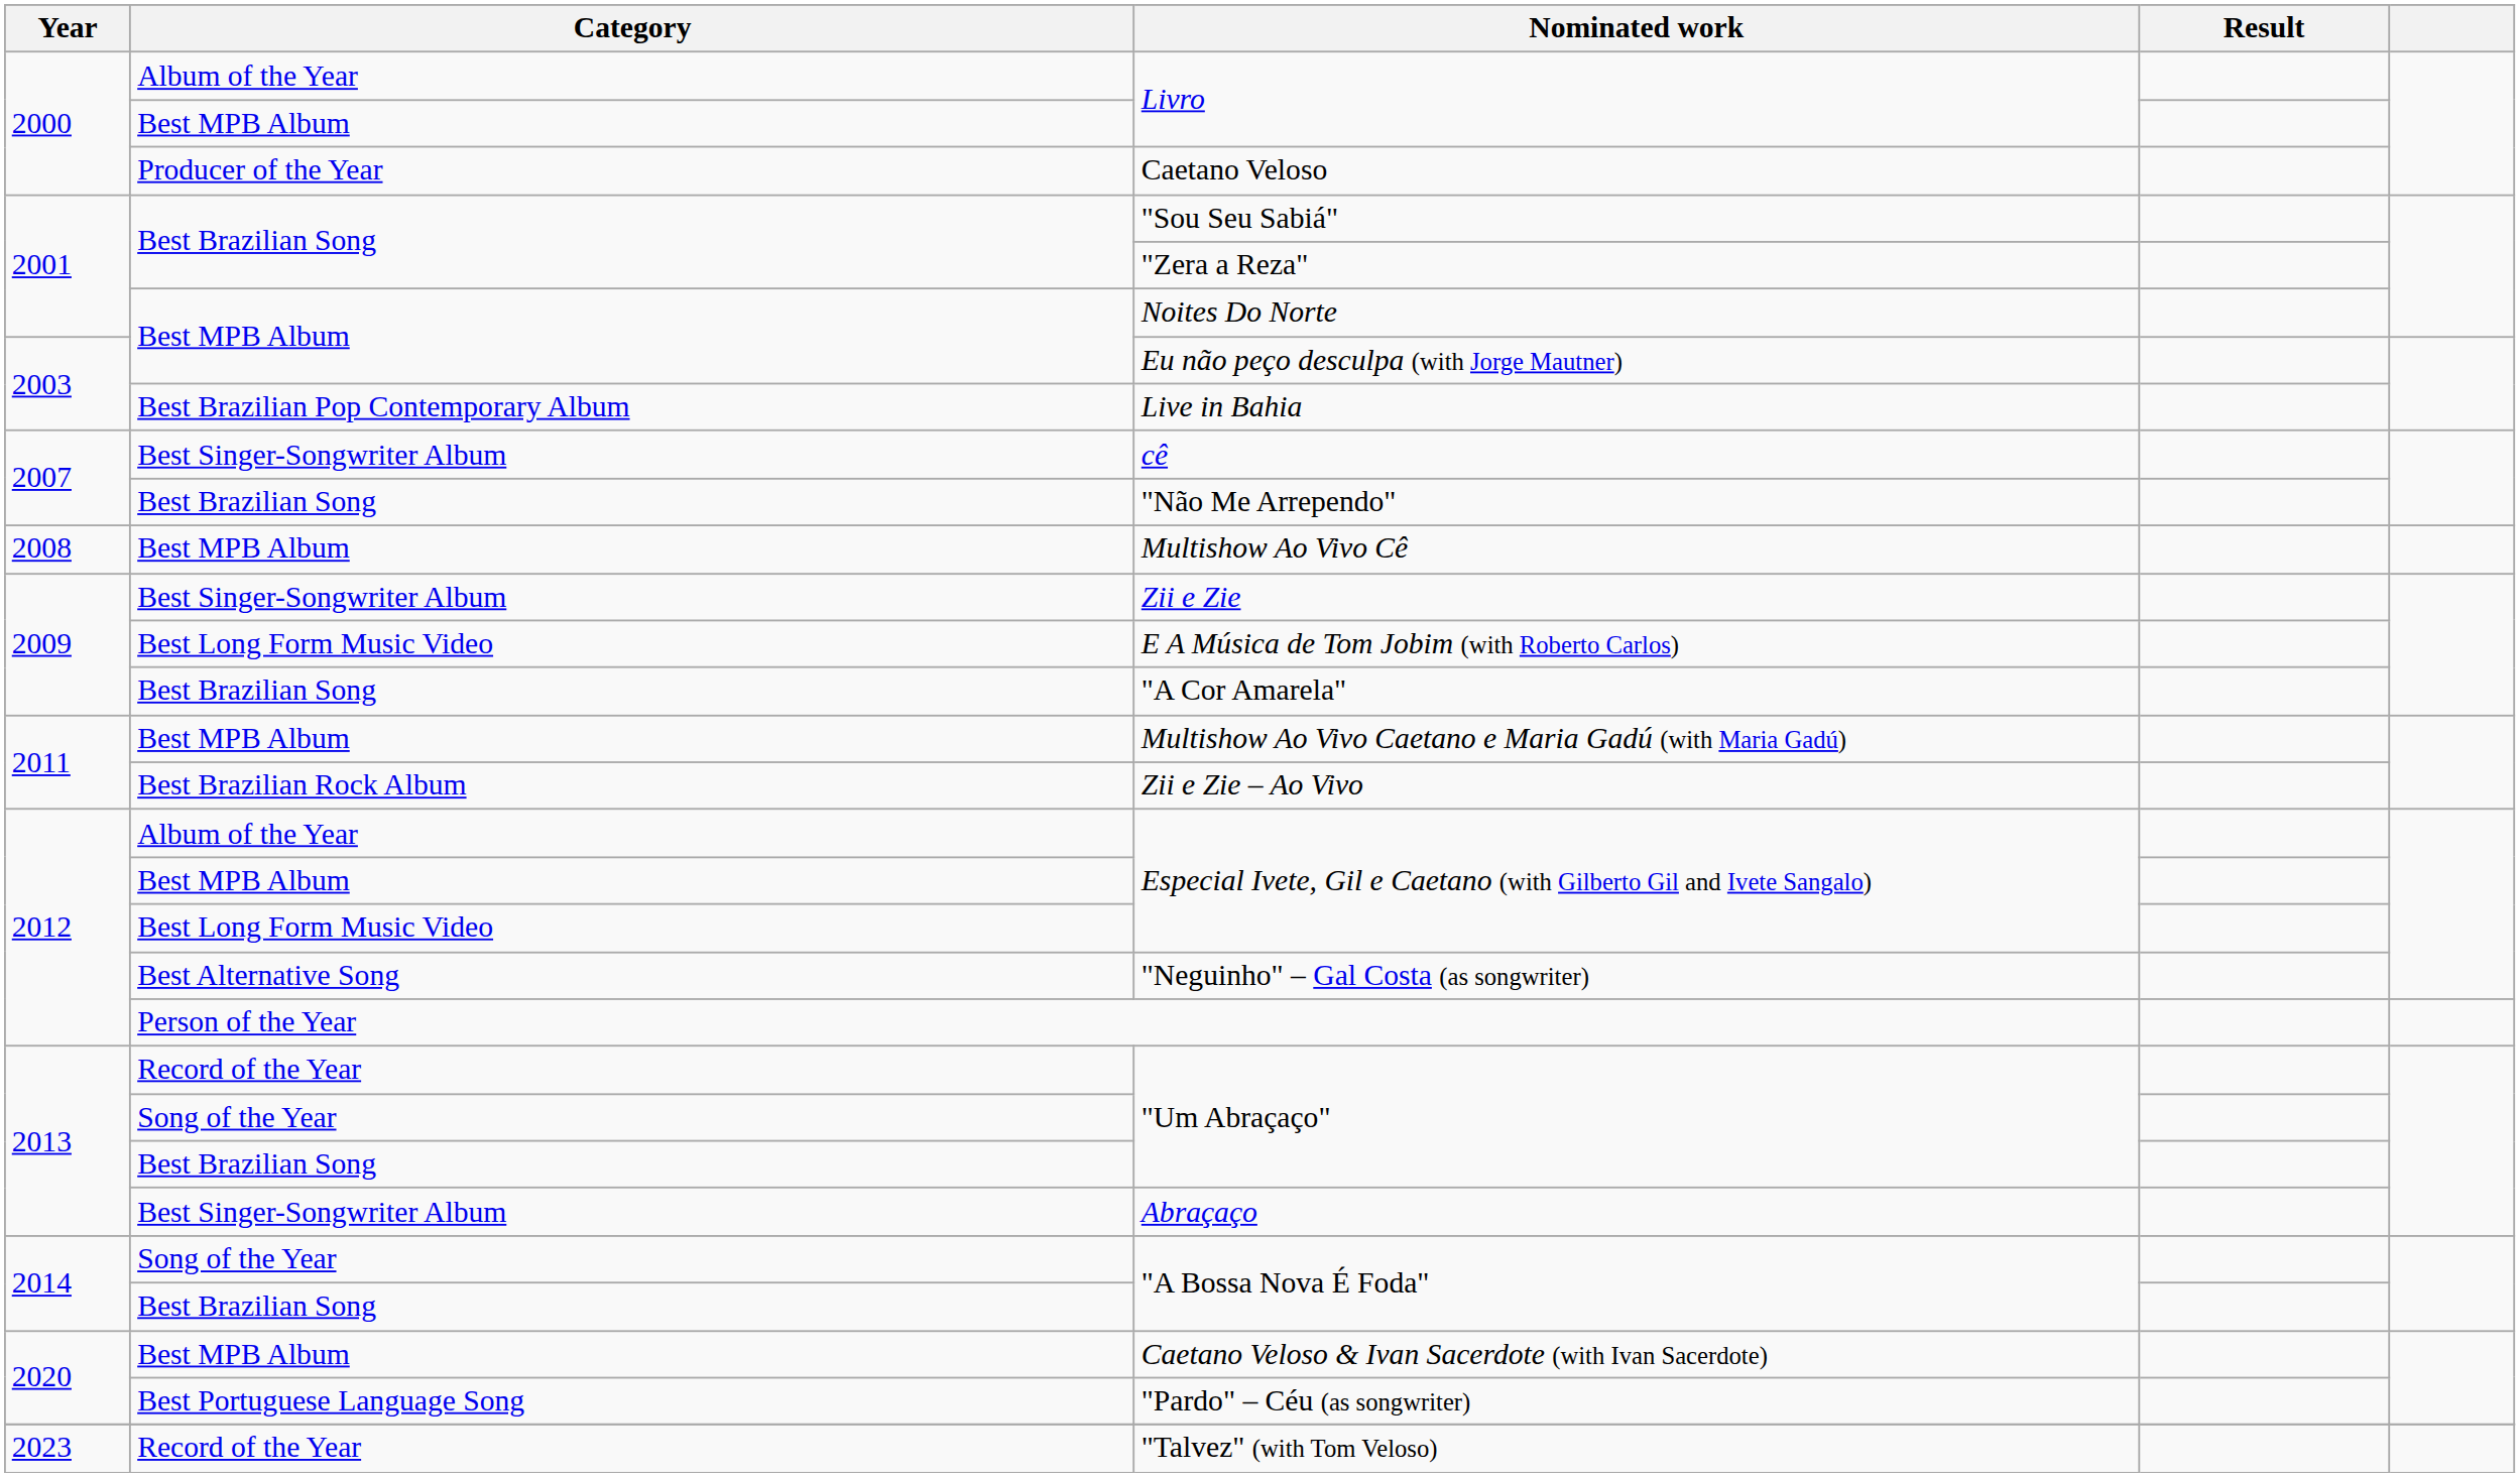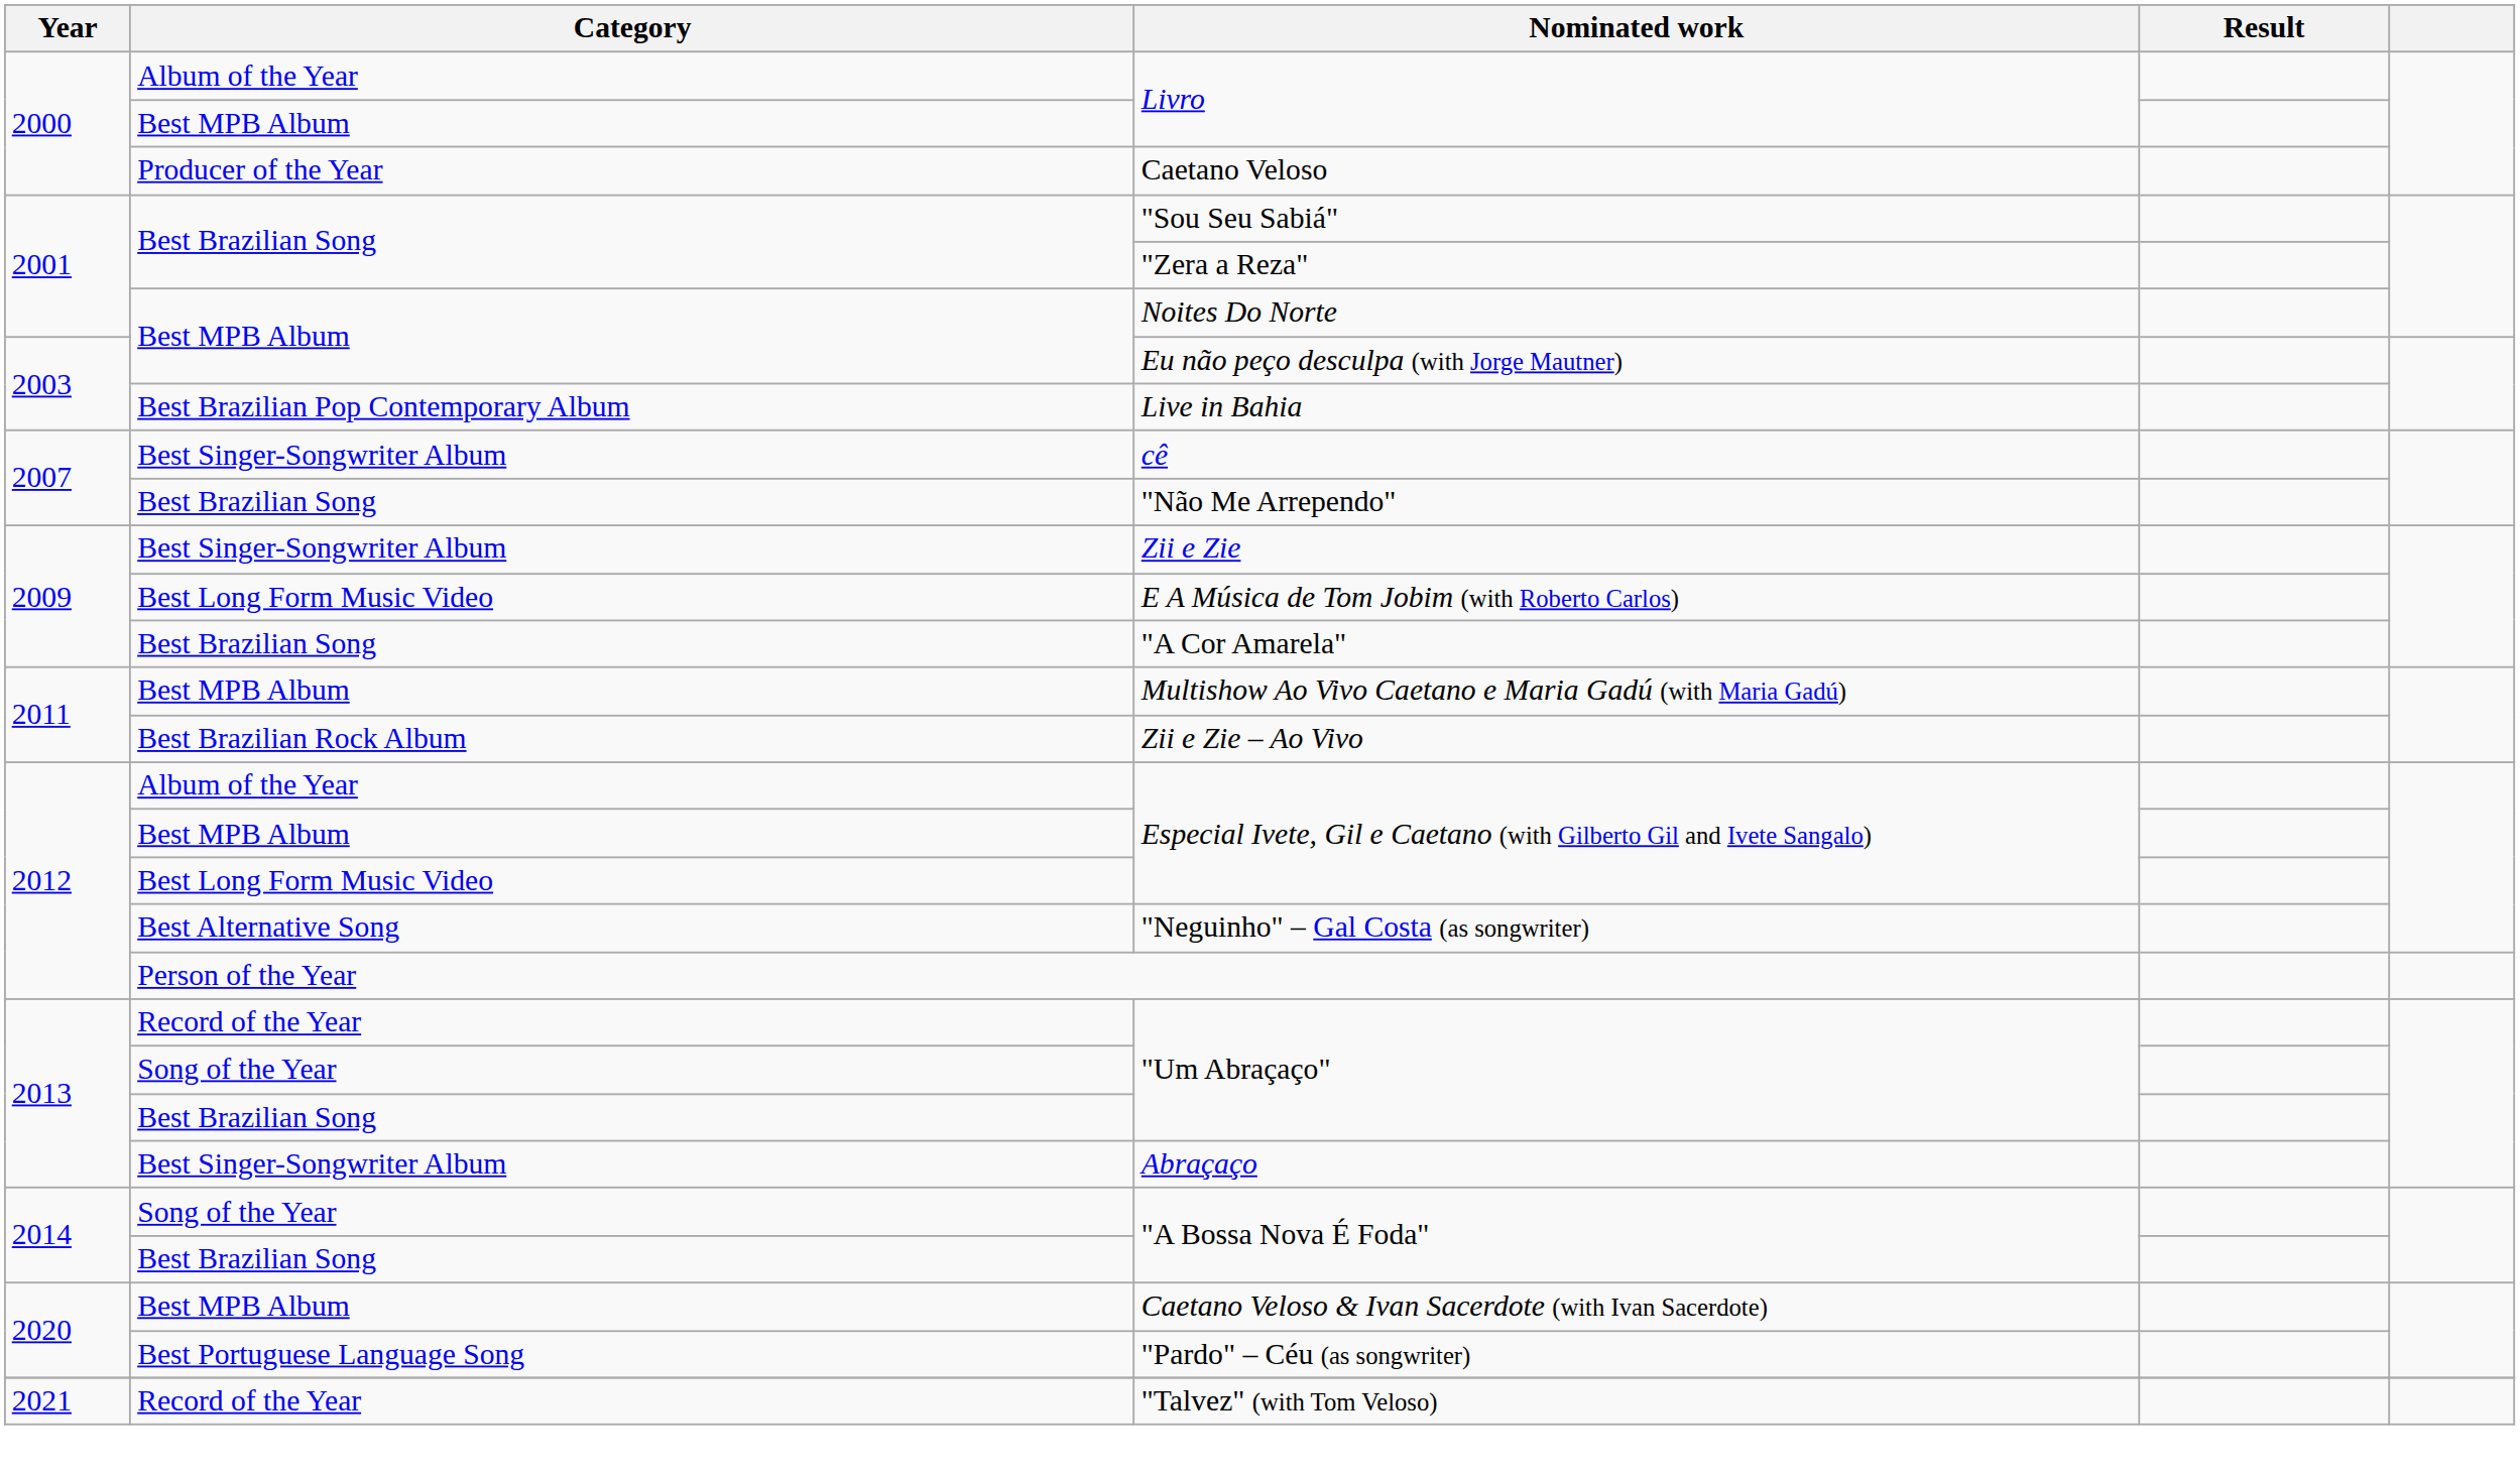- row: 2008 | Best MPB Album | Multishow Ao Vivo Cê
"Talvez" (with Tom Veloso) | Year: 2023 -> 2021
